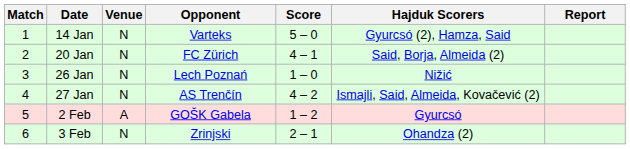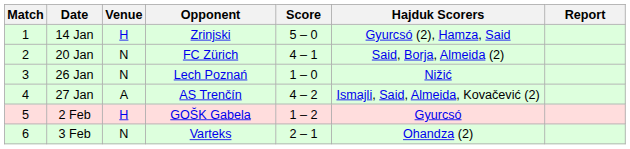14 Jan | Venue: N -> H
14 Jan | Opponent: Varteks -> Zrinjski
27 Jan | Venue: N -> A
2 Feb | Venue: A -> H
3 Feb | Opponent: Zrinjski -> Varteks
